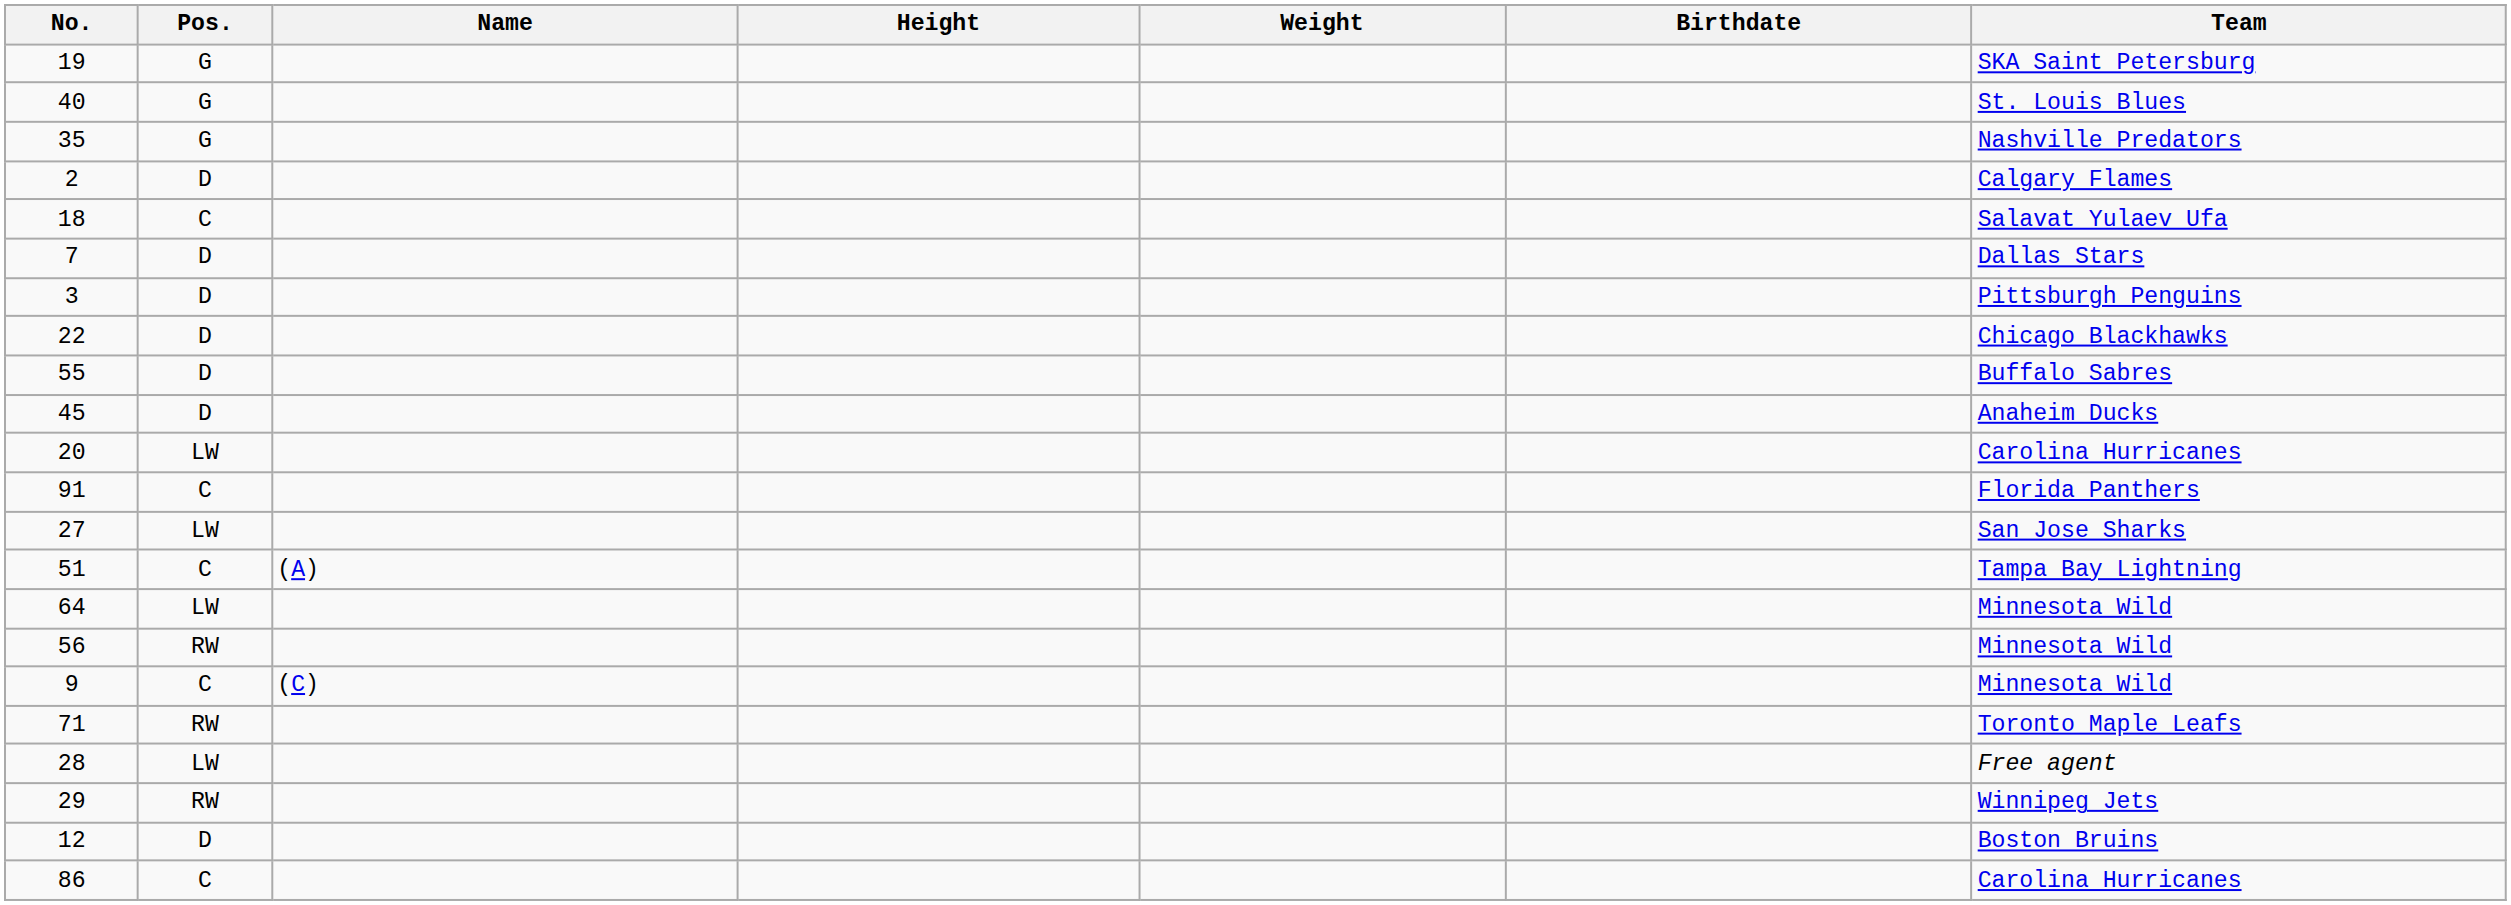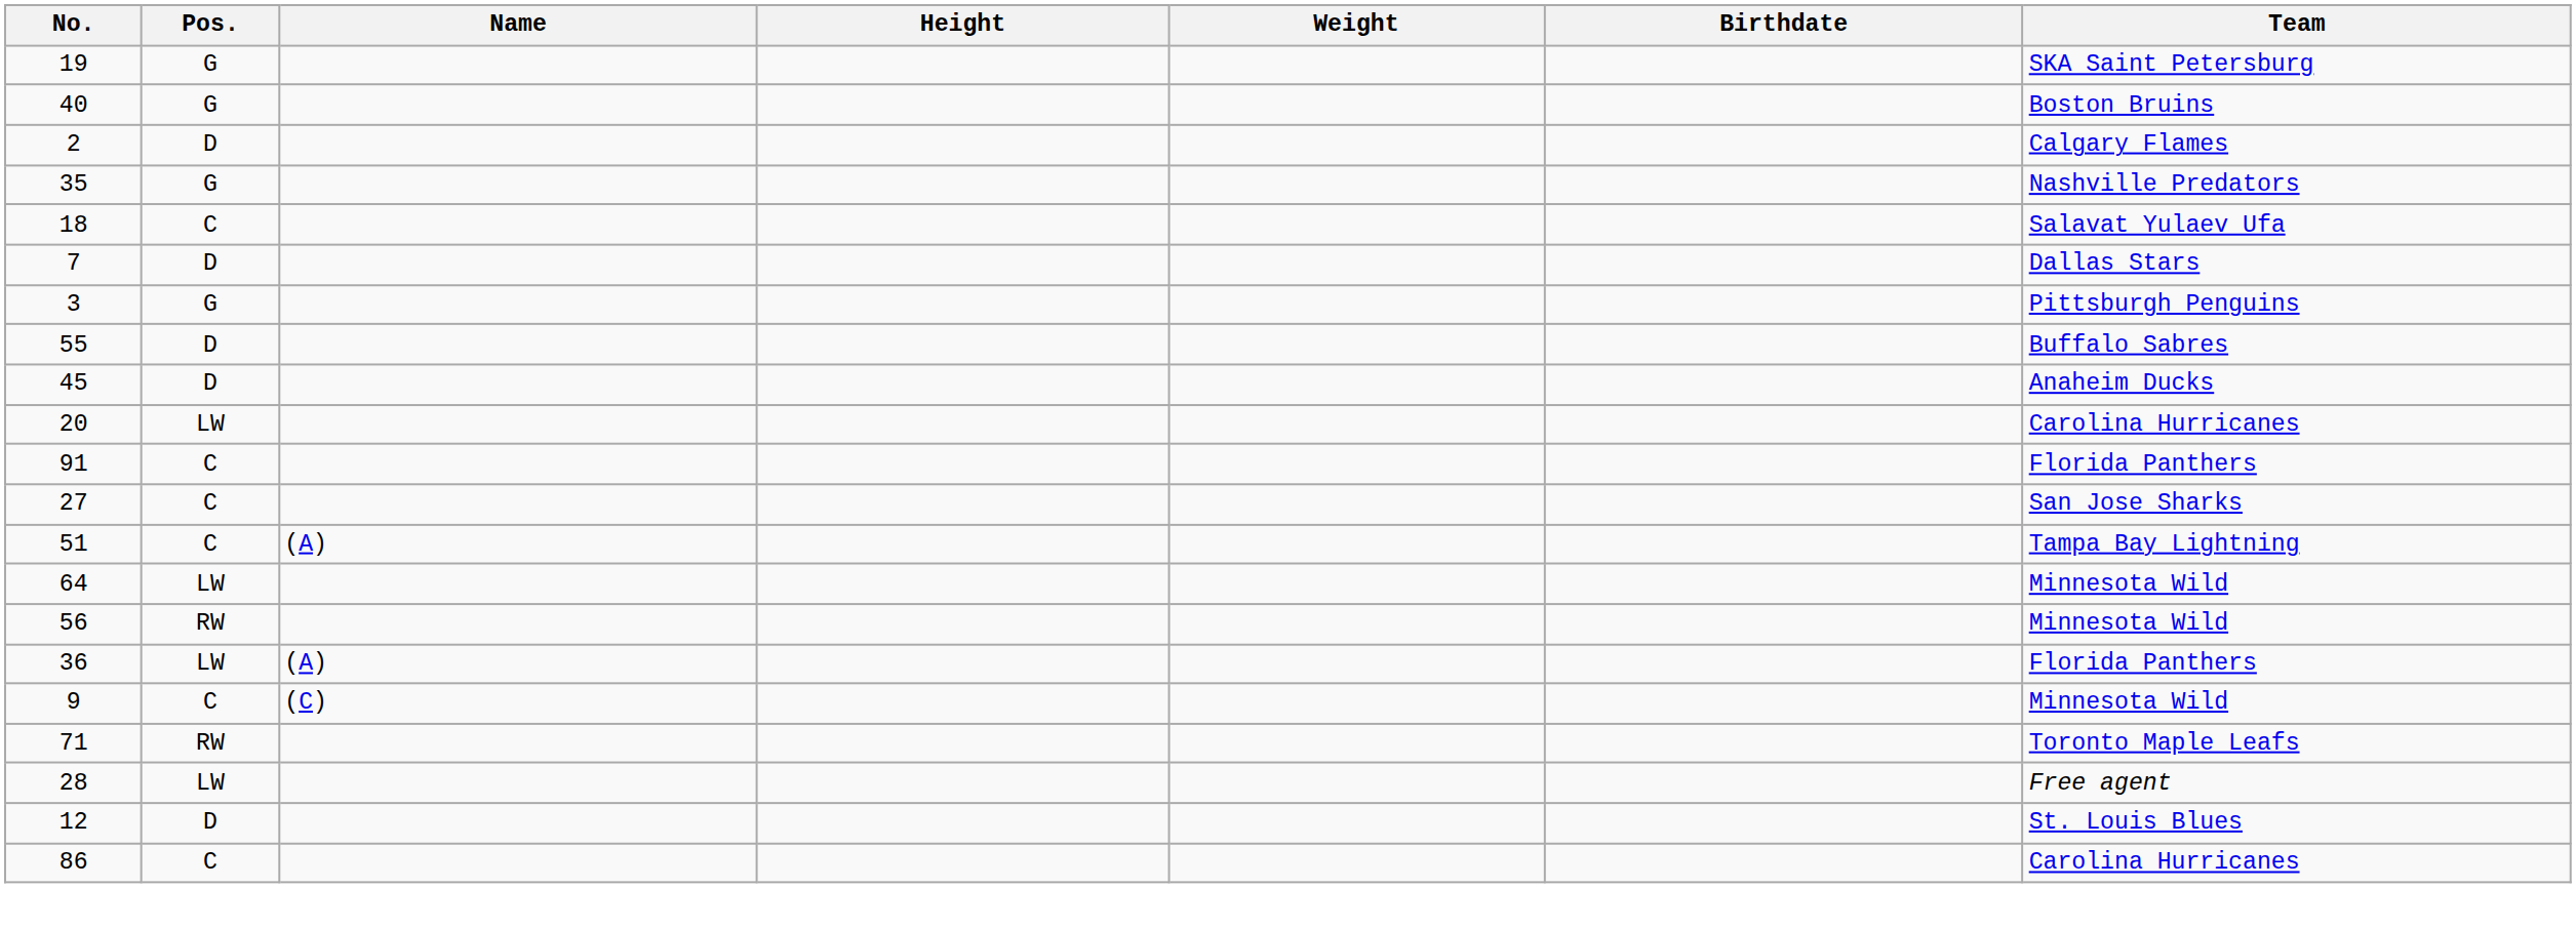40 | Team: St. Louis Blues -> Boston Bruins
rows swapped: 35 <-> 2
3 | Pos.: D -> G
- row: 22 | D | Chicago Blackhawks
27 | Pos.: LW -> C
+ row: 36 | LW | (A) | Florida Panthers
- row: 29 | RW | Winnipeg Jets
12 | Team: Boston Bruins -> St. Louis Blues
